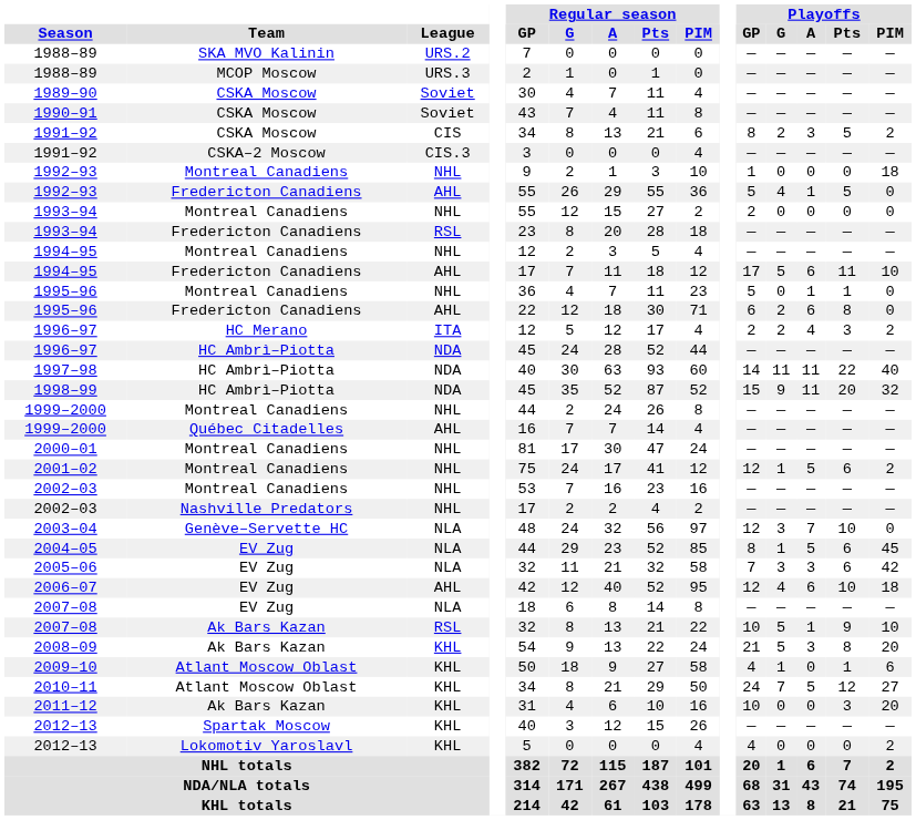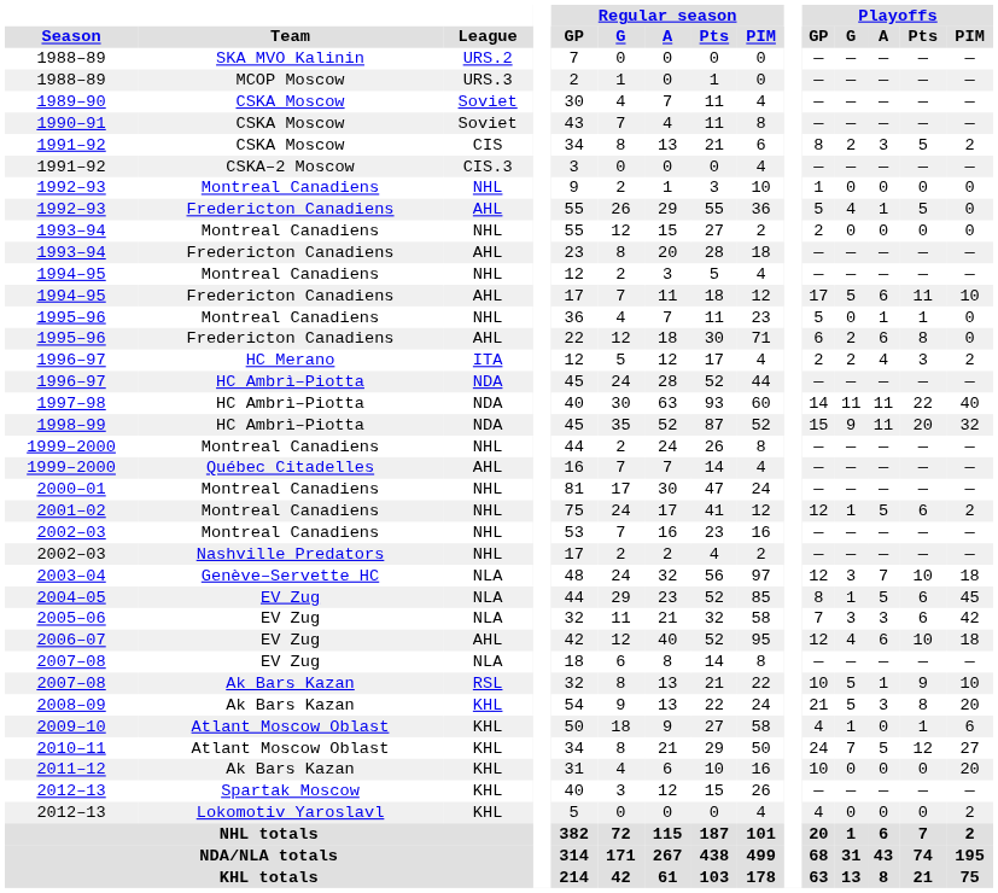1992–93 / Montreal Canadiens | Playoffs / PIM: 18 -> 0
1993–94 / Fredericton Canadiens | League: RSL -> AHL
2003–04 | Playoffs / PIM: 0 -> 18
2011–12 | Playoffs / Pts: 3 -> 0
